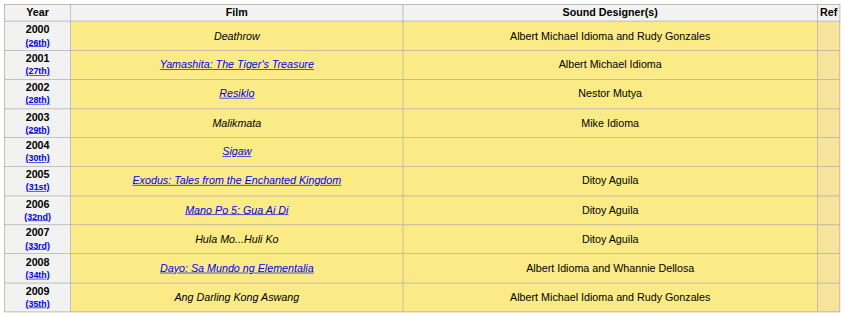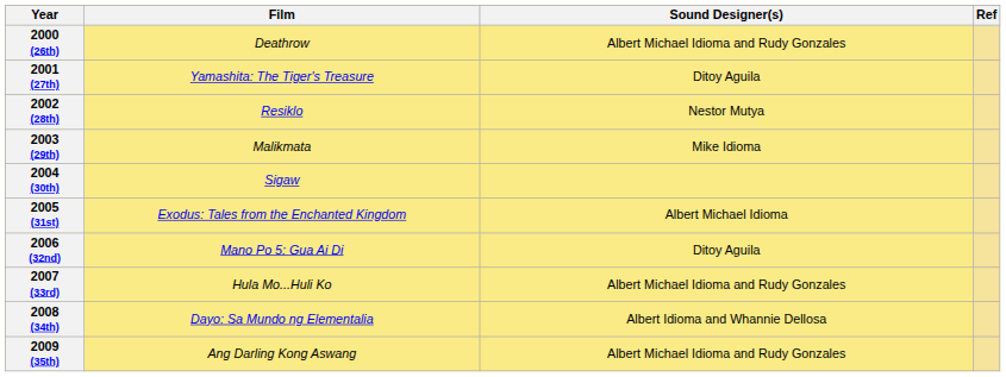2001 (27th) | Sound Designer(s): Albert Michael Idioma -> Ditoy Aguila
2005 (31st) | Sound Designer(s): Ditoy Aguila -> Albert Michael Idioma
2007 (33rd) | Sound Designer(s): Ditoy Aguila -> Albert Michael Idioma and Rudy Gonzales
